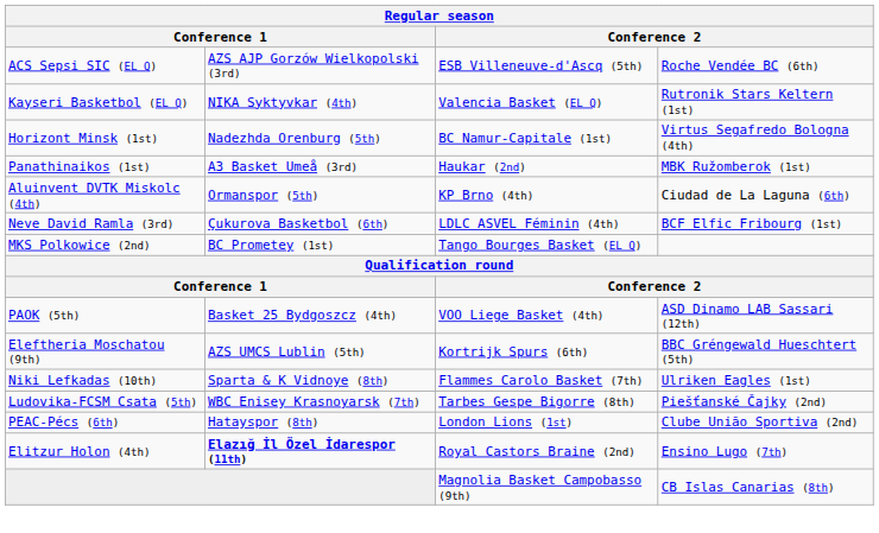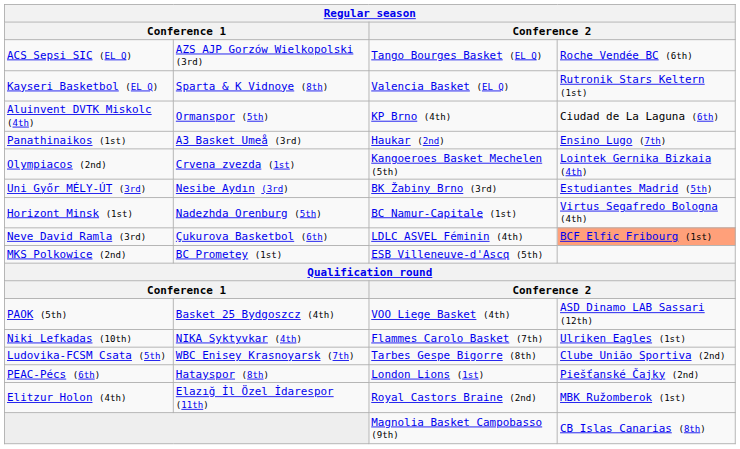ACS Sepsi SIC (EL Q) | column 3: ESB Villeneuve-d'Ascq (5th) -> Tango Bourges Basket (EL Q)
Kayseri Basketbol (EL Q) | column 2: NIKA Syktyvkar (4th) -> Sparta & K Vidnoye (8th)
rows swapped: Horizont Minsk (1st) <-> Aluinvent DVTK Miskolc (4th)
Panathinaikos (1st) | column 4: MBK Ružomberok (1st) -> Ensino Lugo (7th)
+ row: Olympiacos (2nd) | Crvena zvezda (1st) | Kangoeroes Basket Mechelen (5th) | Lointek Gernika Bizkaia (4th)
+ row: Uni Győr MÉLY-ÚT (3rd) | Nesibe Aydın (3rd) | BK Žabiny Brno (3rd) | Estudiantes Madrid (5th)
Neve David Ramla (3rd) | column 4: no background -> lightsalmon background
MKS Polkowice (2nd) | column 3: Tango Bourges Basket (EL Q) -> ESB Villeneuve-d'Ascq (5th)
- row: Eleftheria Moschatou (9th) | AZS UMCS Lublin (5th) | Kortrijk Spurs (6th) | BBC Gréngewald Hueschtert (5th)
Niki Lefkadas (10th) | column 2: Sparta & K Vidnoye (8th) -> NIKA Syktyvkar (4th)
Ludovika-FCSM Csata (5th) | column 4: Piešťanské Čajky (2nd) -> Clube União Sportiva (2nd)
PEAC-Pécs (6th) | column 4: Clube União Sportiva (2nd) -> Piešťanské Čajky (2nd)
Elitzur Holon (4th) | column 2: bold -> normal
Elitzur Holon (4th) | column 4: Ensino Lugo (7th) -> MBK Ružomberok (1st)
